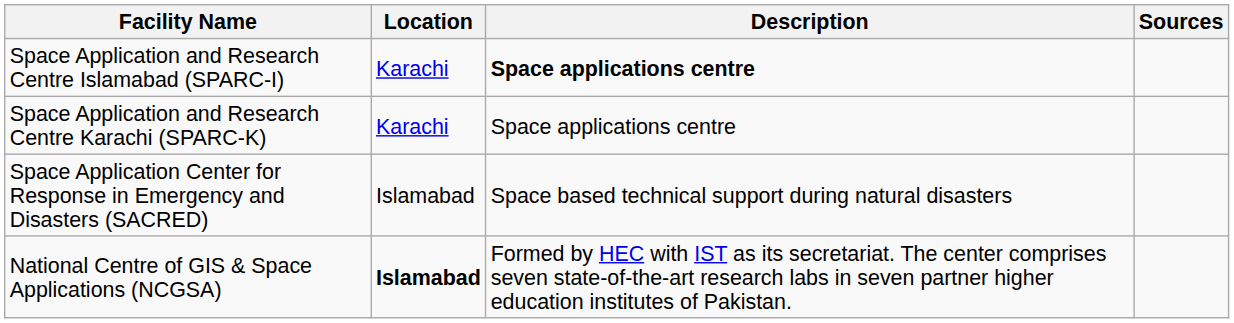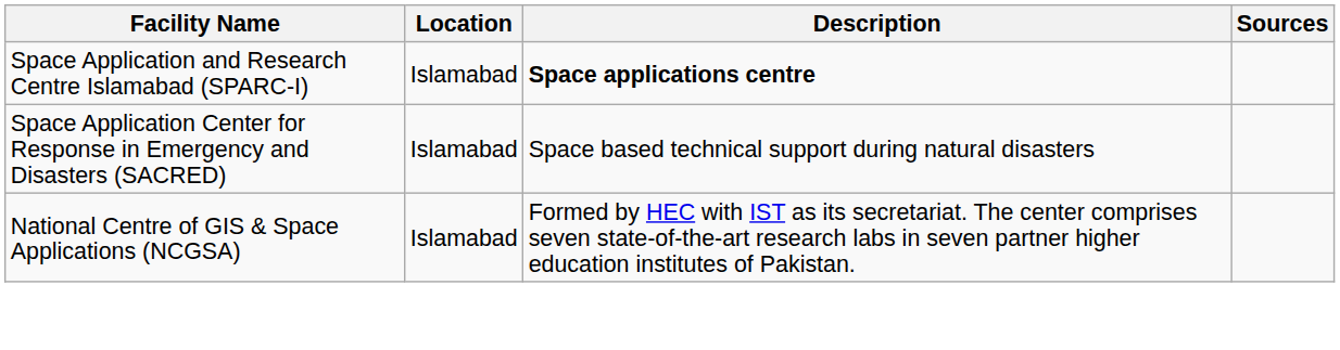Space Application and Research Centre Islamabad (SPARC-I) | Location: Karachi -> Islamabad
- row: Space Application and Research Centre Karachi (SPARC-K) | Karachi | Space applications centre
National Centre of GIS & Space Applications (NCGSA) | Location: bold -> normal
